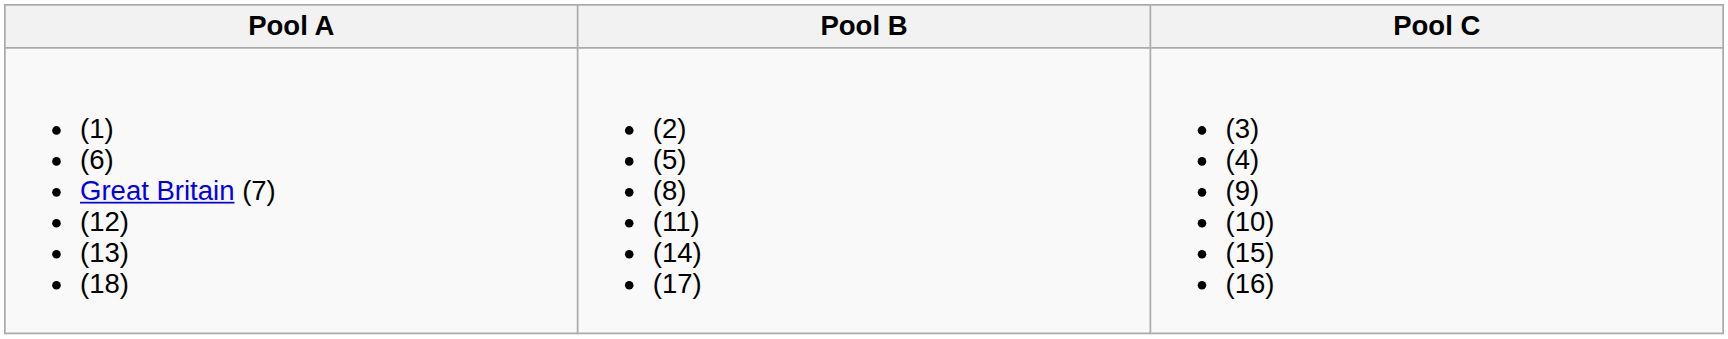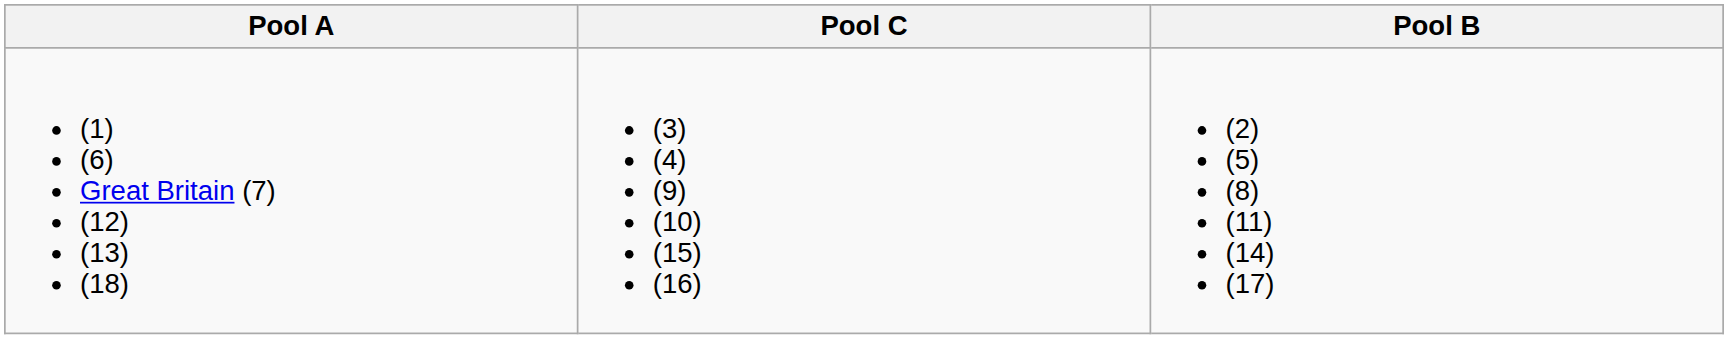columns swapped: Pool B <-> Pool C
